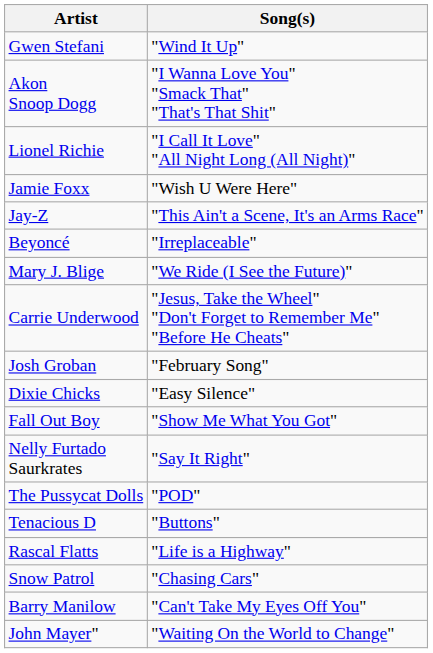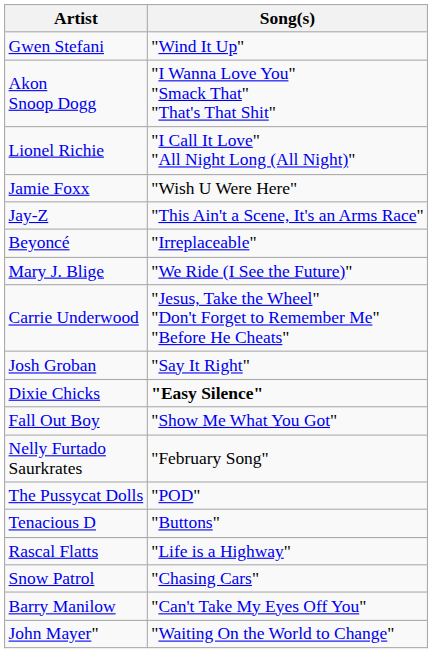Josh Groban | Song(s): "February Song" -> "Say It Right"
Dixie Chicks | Song(s): normal -> bold
Nelly Furtado Saurkrates | Song(s): "Say It Right" -> "February Song"
